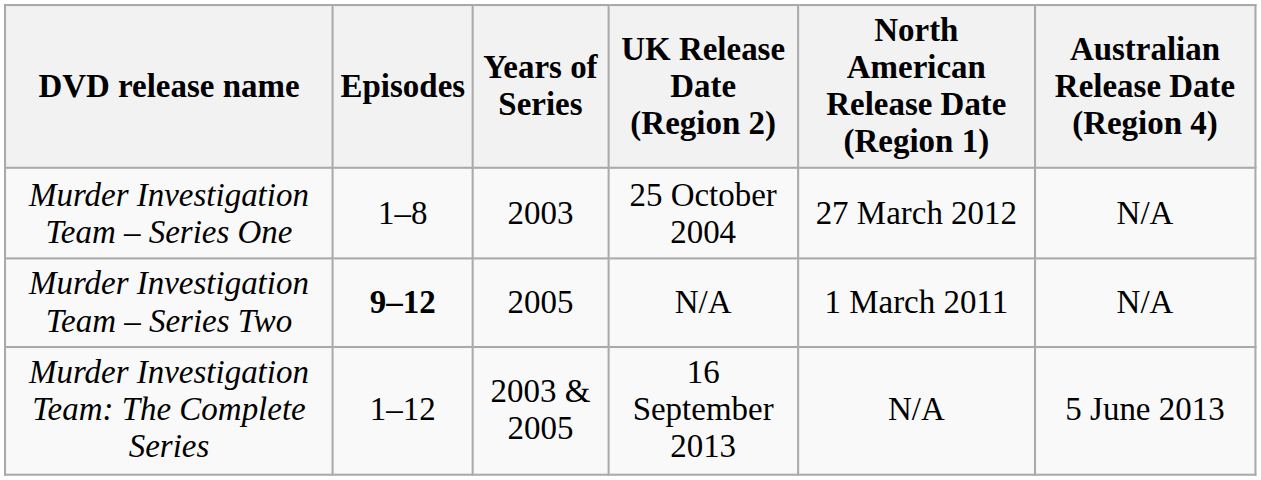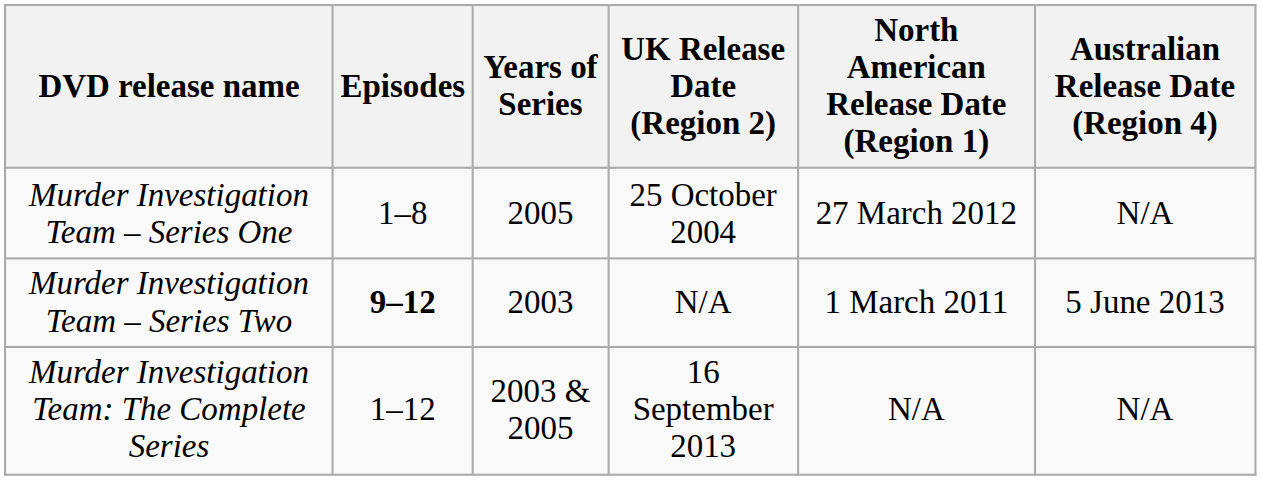Murder Investigation Team – Series One | Years of Series: 2003 -> 2005
Murder Investigation Team – Series Two | Years of Series: 2005 -> 2003
Murder Investigation Team – Series Two | Australian Release Date (Region 4): N/A -> 5 June 2013
Murder Investigation Team: The Complete Series | Australian Release Date (Region 4): 5 June 2013 -> N/A
